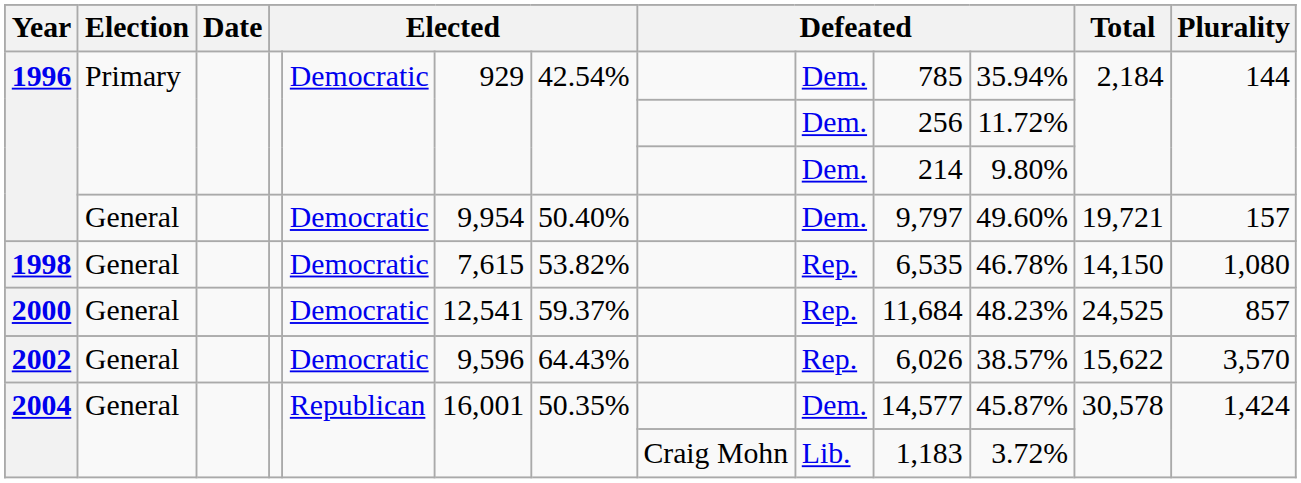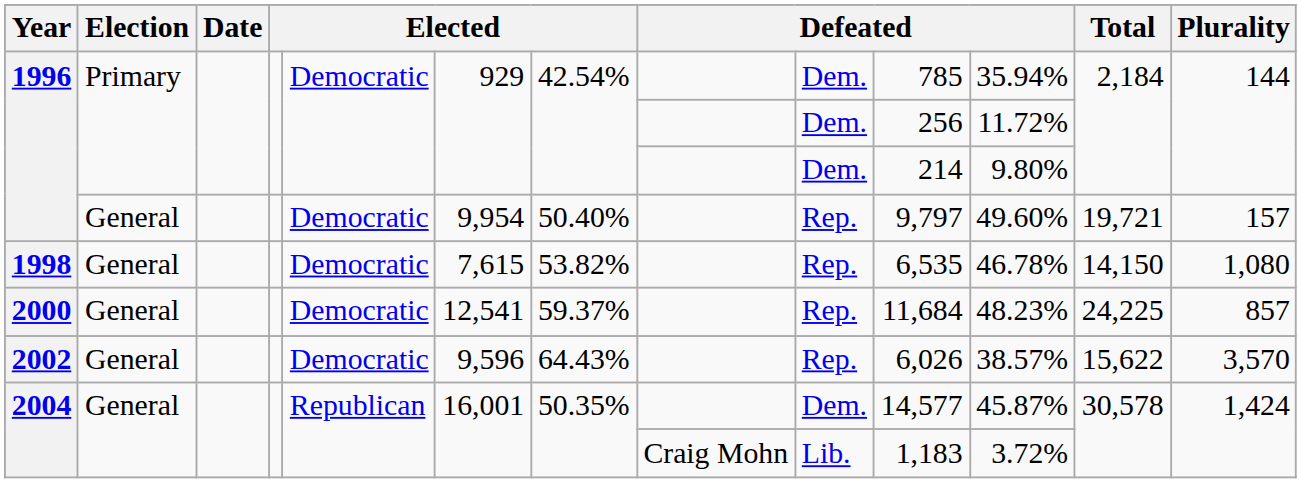1996 / General | column 9: Dem. -> Rep.
2000 | Total: 24,525 -> 24,225
